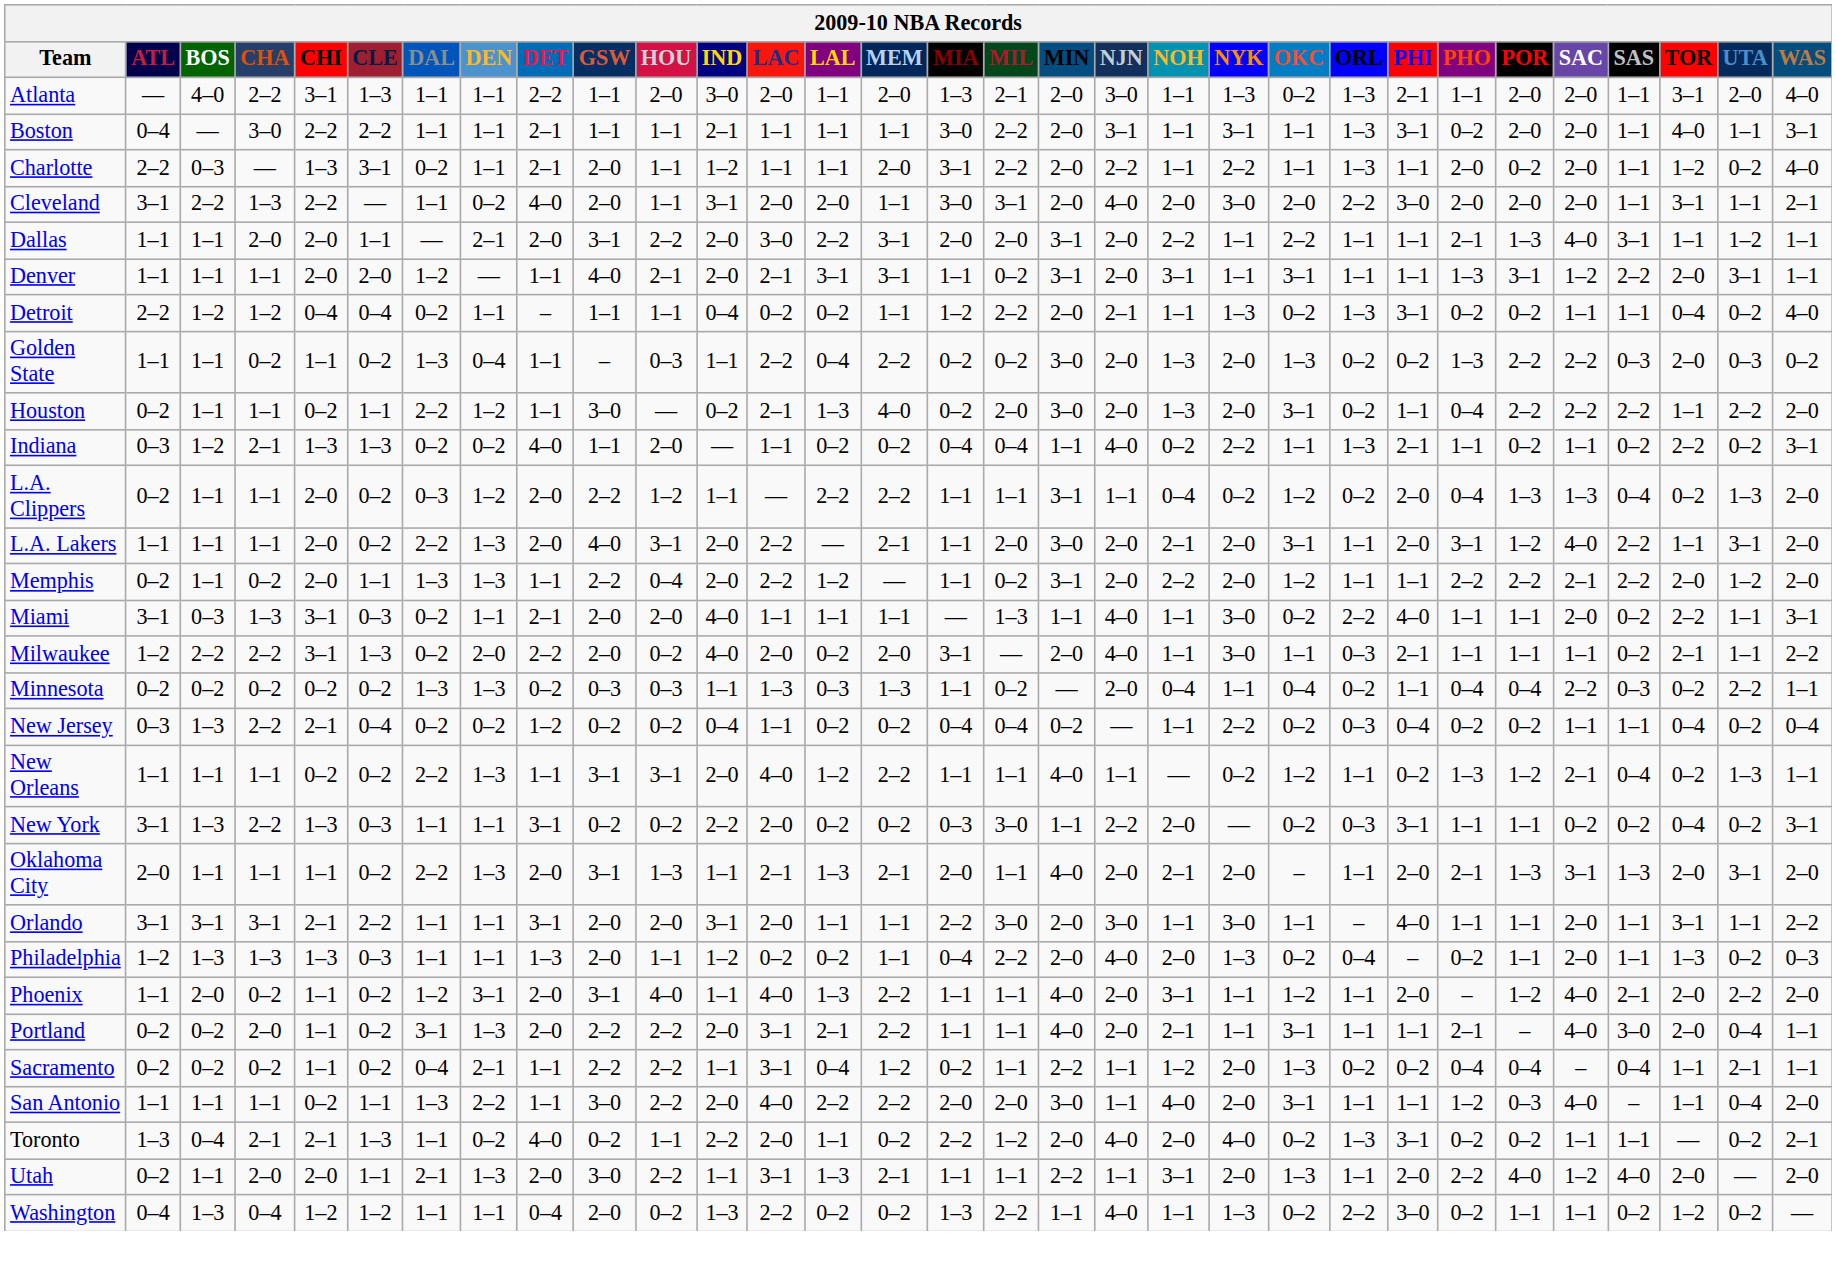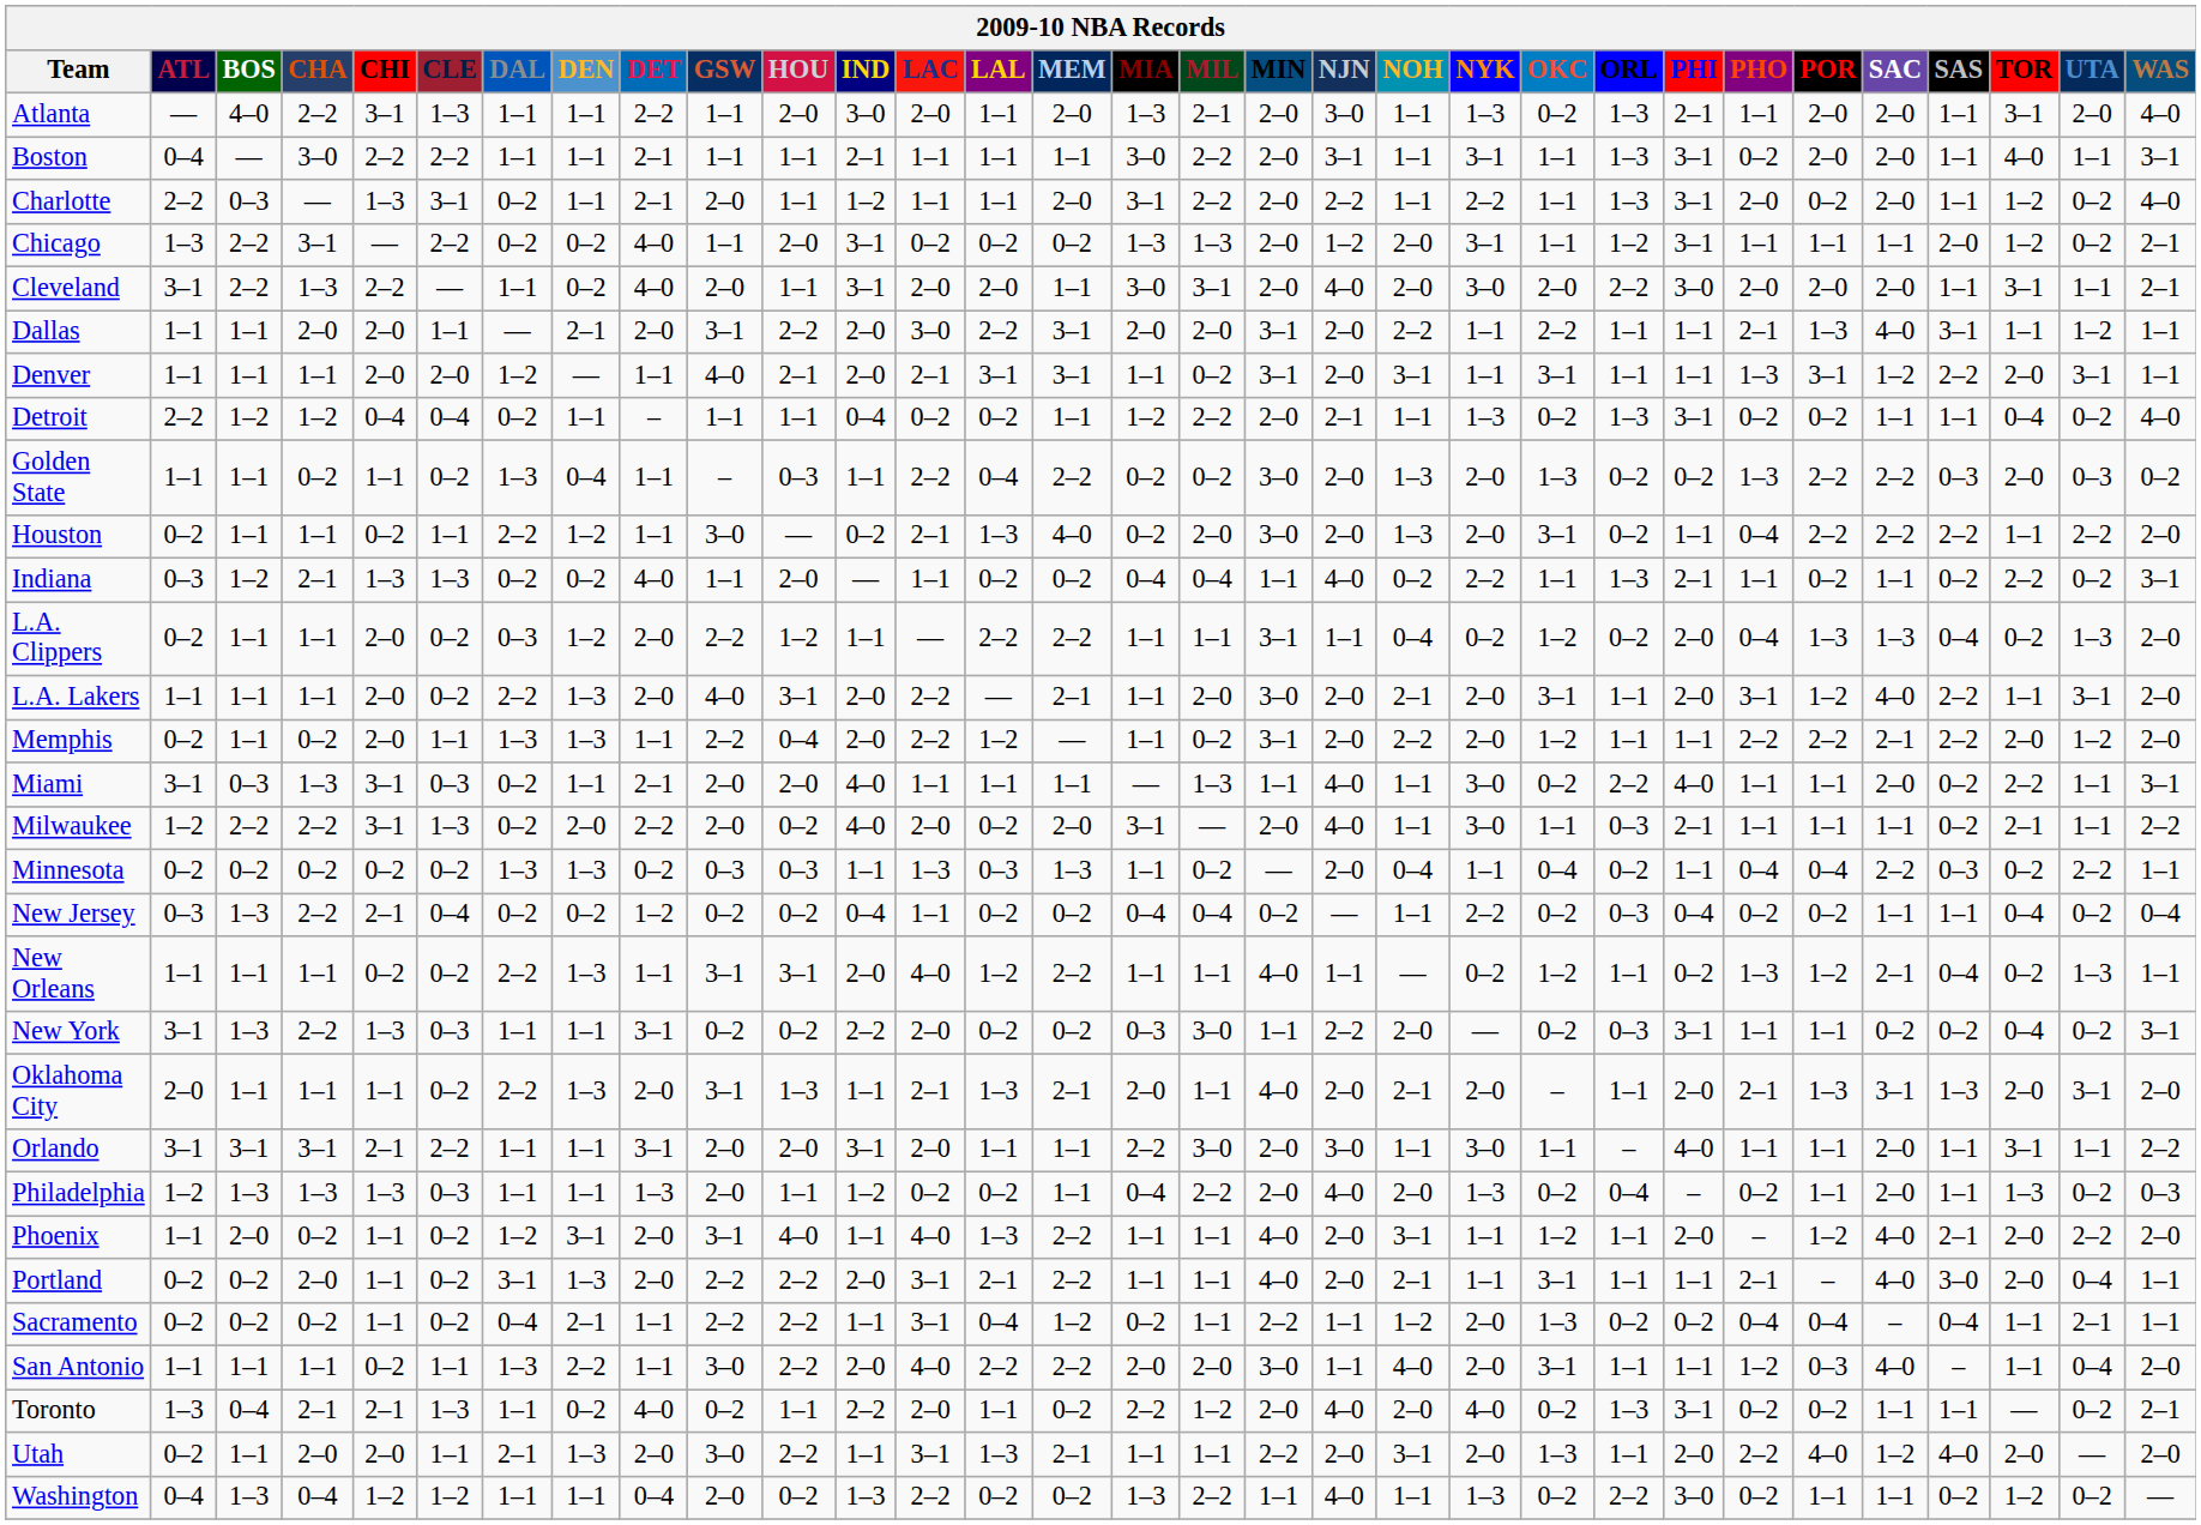Charlotte | PHI: 1–1 -> 3–1
+ row: Chicago | 1–3 | 2–2 | 3–1 | — | 2–2 | 0–2 | 0–2 | 4–0 | 1–1 | 2–0 | 3–1 | 0–2 | 0–2 | 0–2 | 1–3 | 1–3 | 2–0 | 1–2 | 2–0 | 3–1 | 1–1 | 1–2 | 3–1 | 1–1 | 1–1 | 1–1 | 2–0 | 1–2 | 0–2 | 2–1
Utah | NJN: 1–1 -> 2–0
